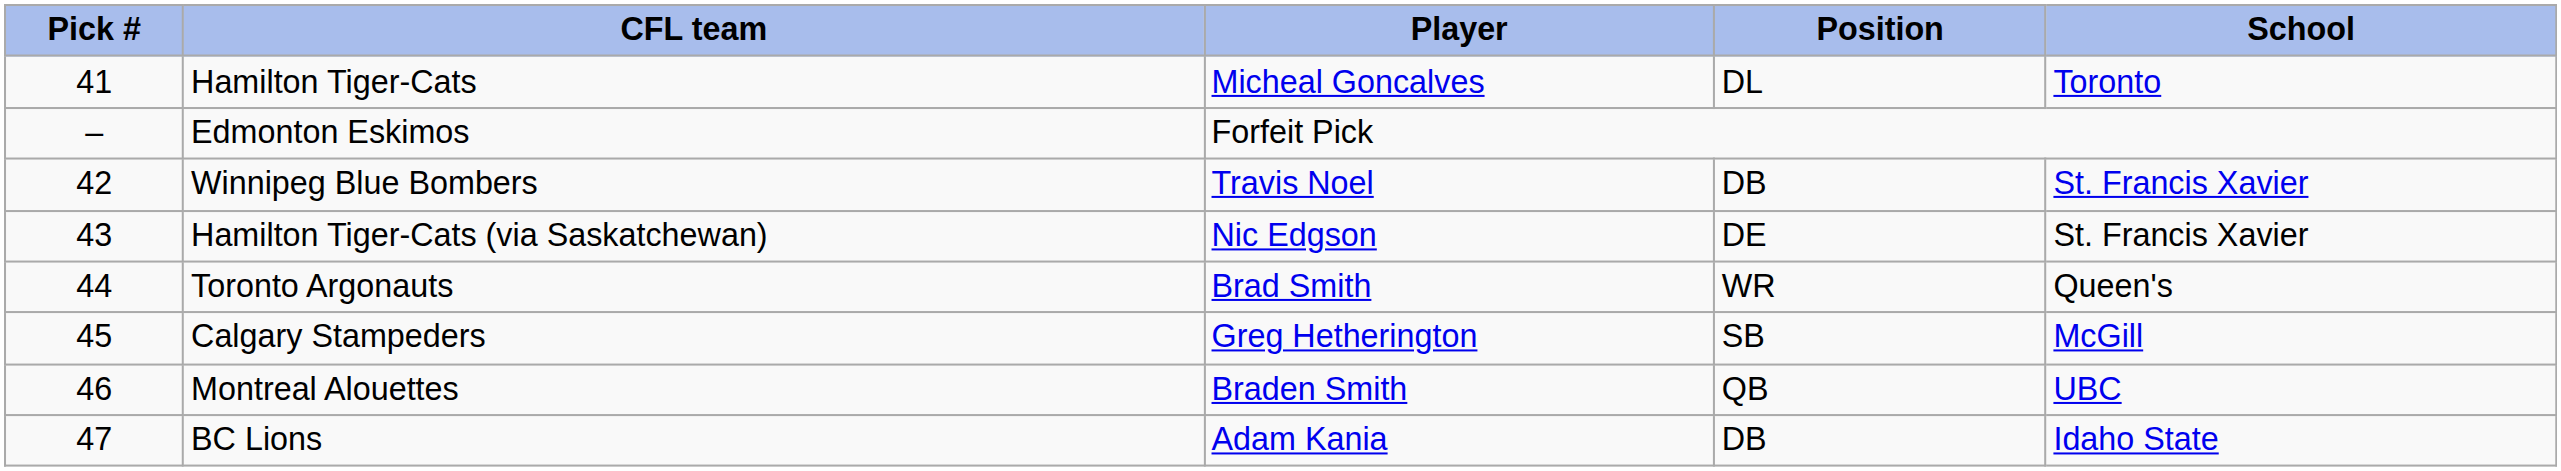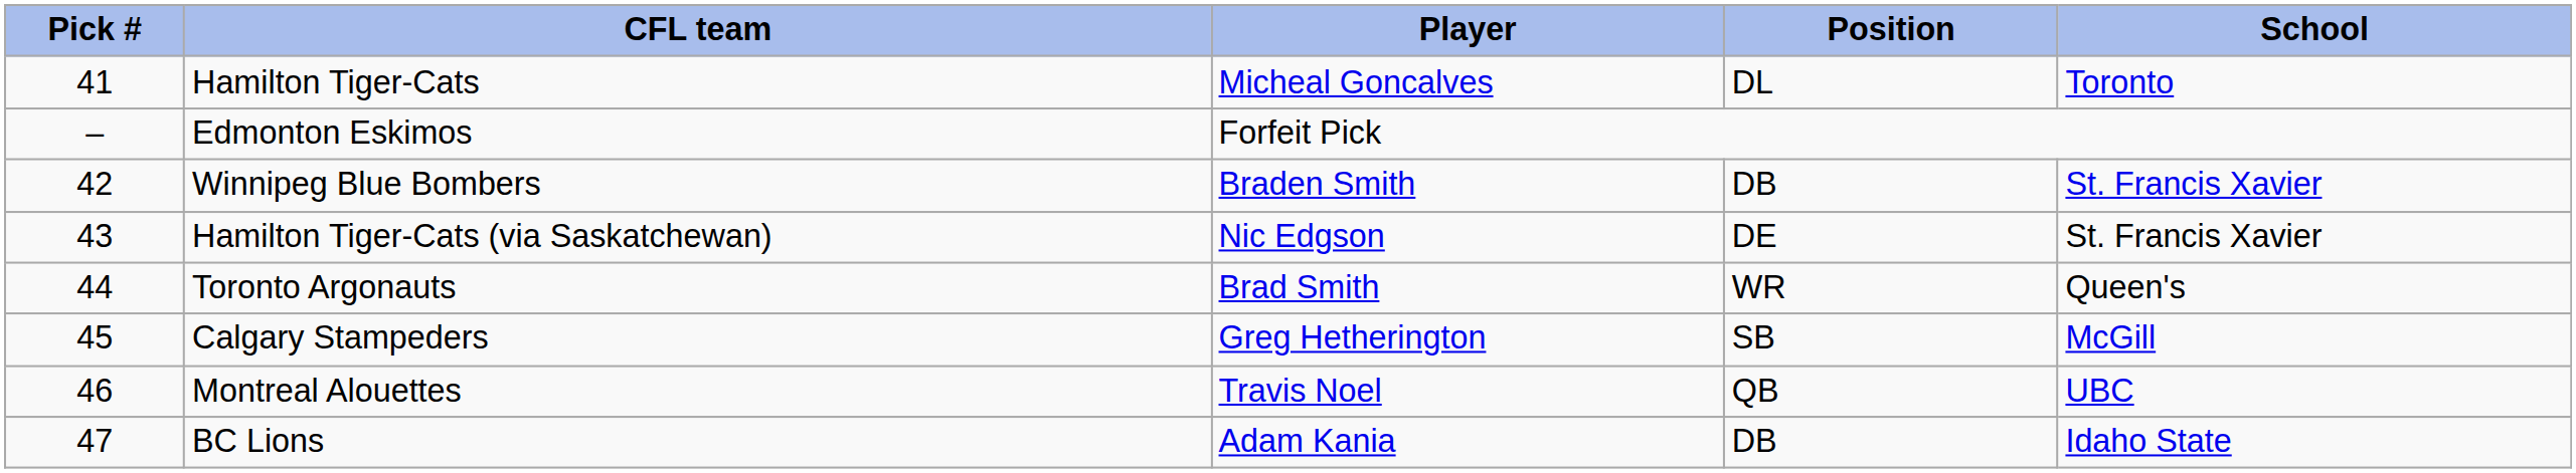Winnipeg Blue Bombers | Player: Travis Noel -> Braden Smith
Montreal Alouettes | Player: Braden Smith -> Travis Noel
